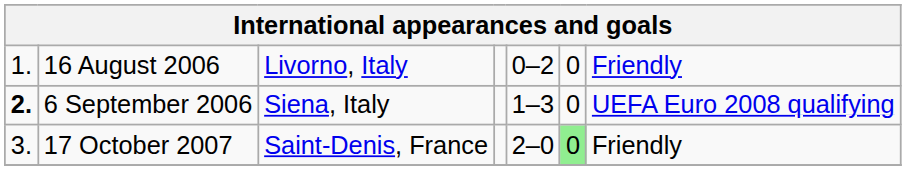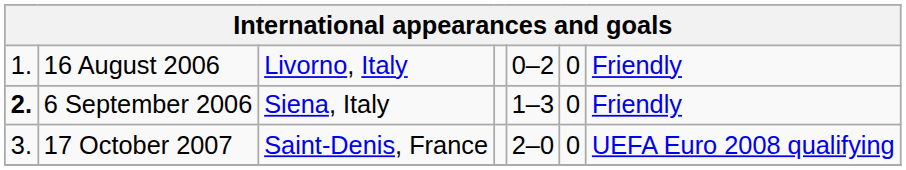6 September 2006 | column 7: UEFA Euro 2008 qualifying -> Friendly
17 October 2007 | column 6: lightgreen background -> no background
17 October 2007 | column 7: Friendly -> UEFA Euro 2008 qualifying
